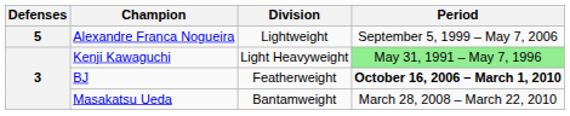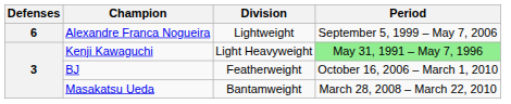Alexandre Franca Nogueira | Defenses: 5 -> 6
BJ | Period: bold -> normal
